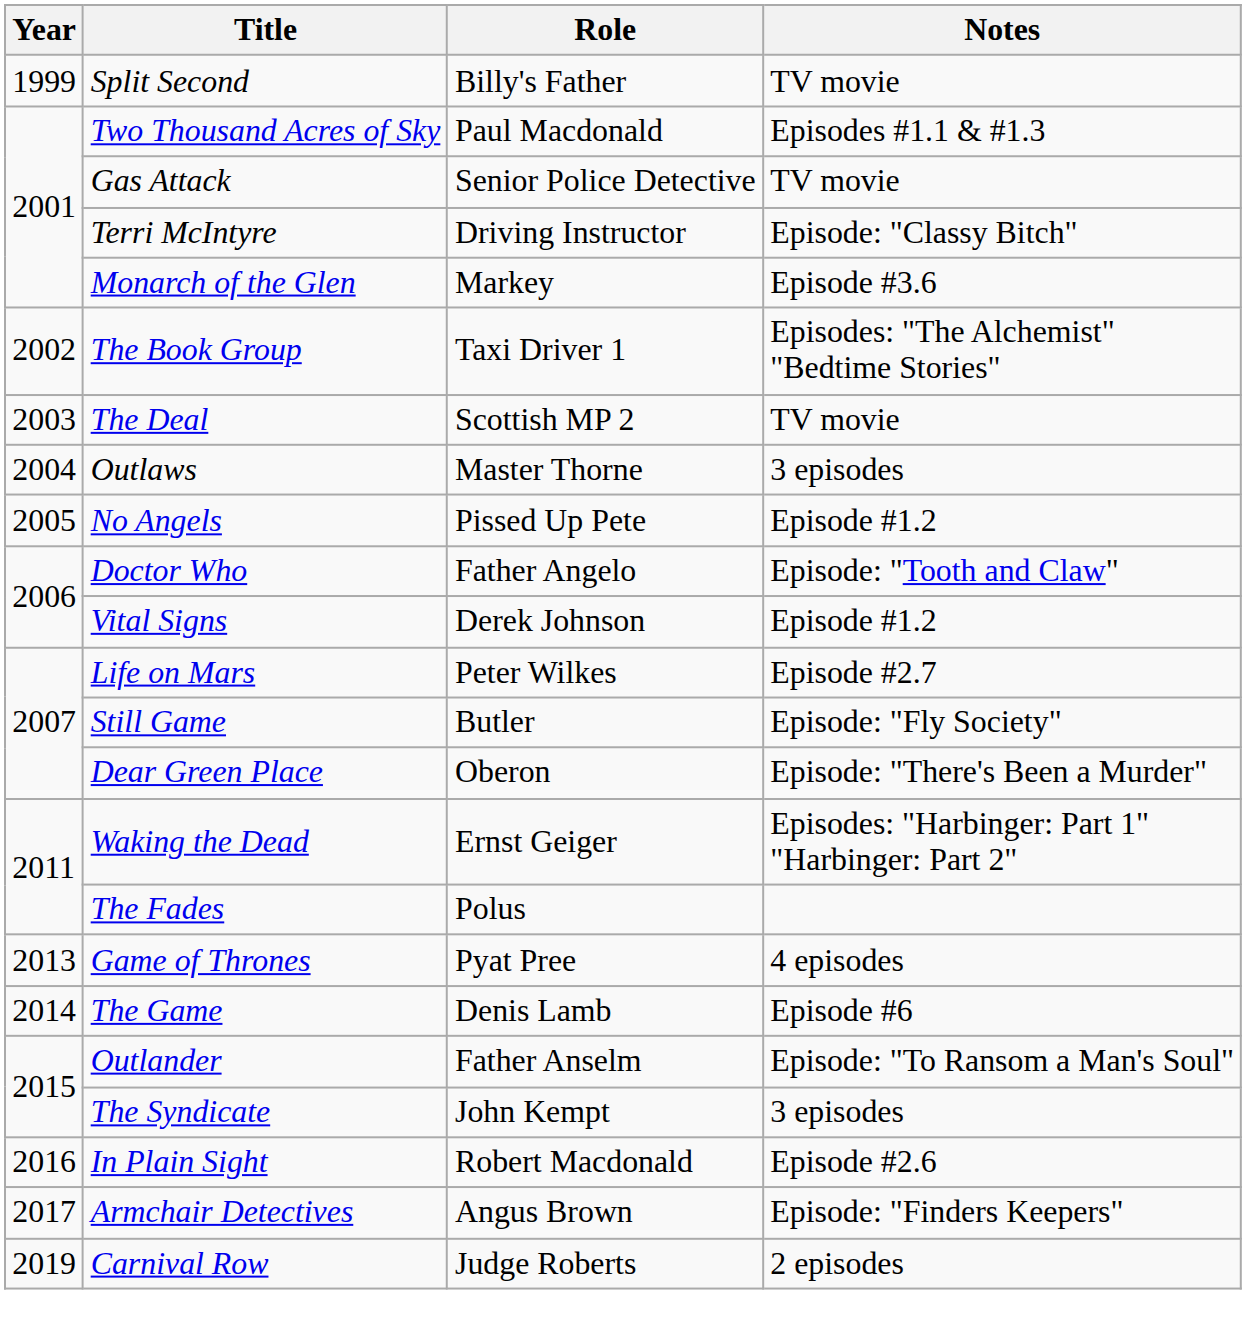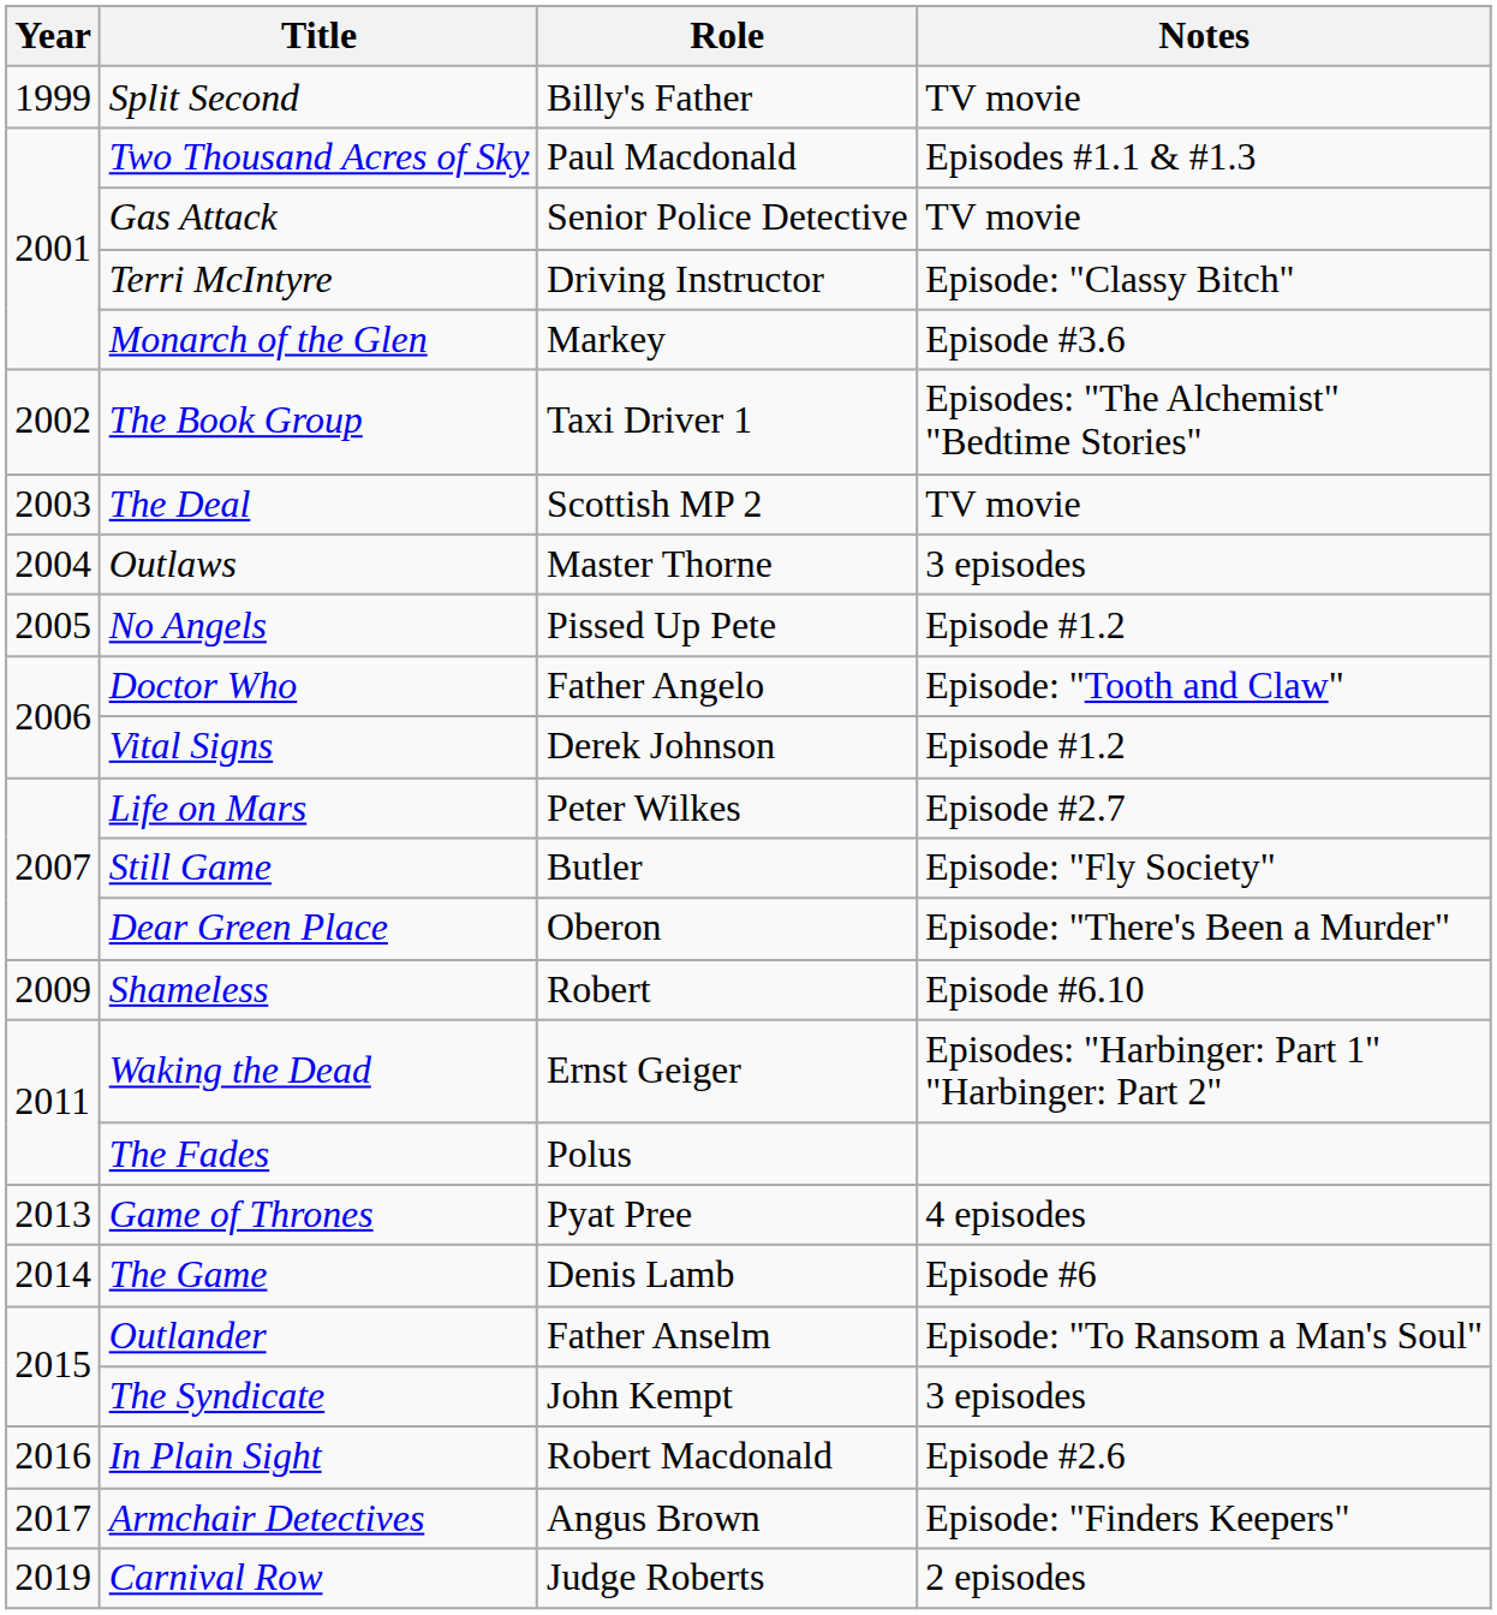+ row: 2009 | Shameless | Robert | Episode #6.10
